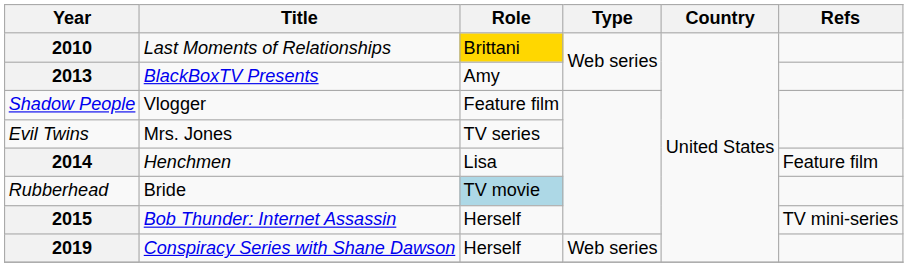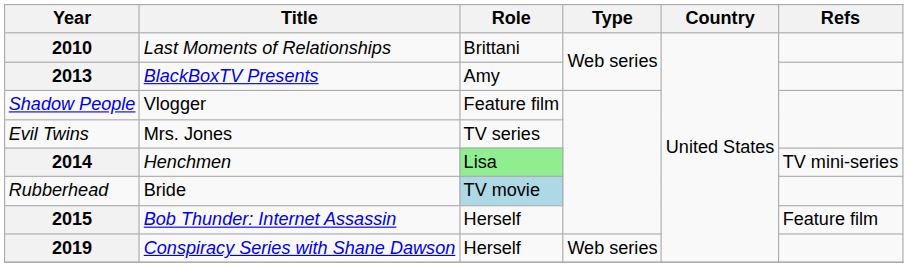Last Moments of Relationships | Role: gold background -> no background
Henchmen | Role: no background -> lightgreen background
Henchmen | Refs: Feature film -> TV mini-series
Bob Thunder: Internet Assassin | Refs: TV mini-series -> Feature film
